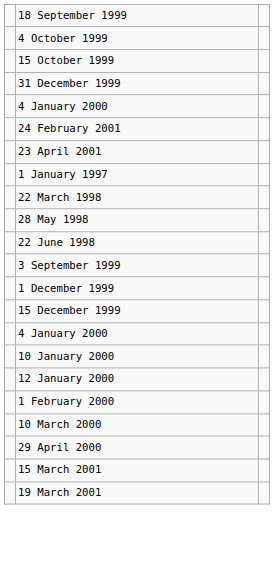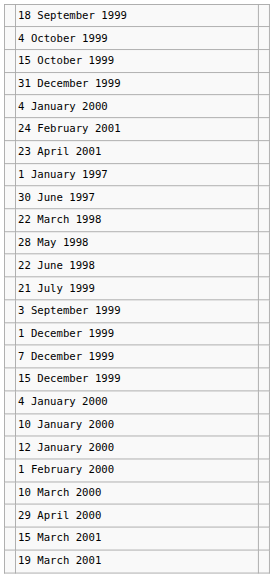+ row: 30 June 1997
+ row: 21 July 1999
+ row: 7 December 1999
